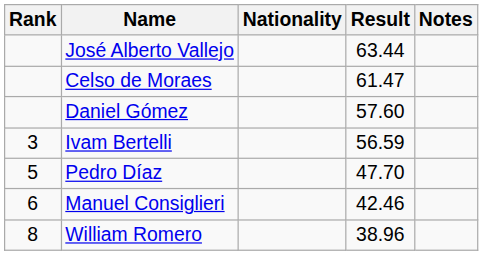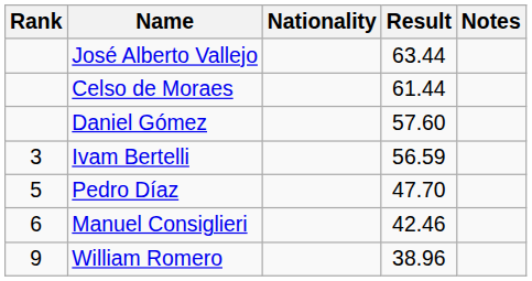Celso de Moraes | Result: 61.47 -> 61.44
William Romero | Rank: 8 -> 9
